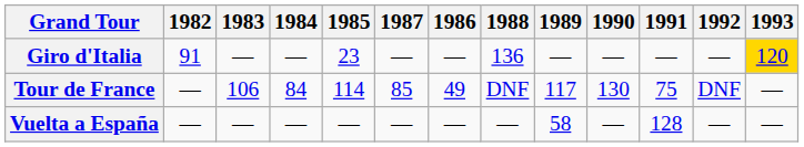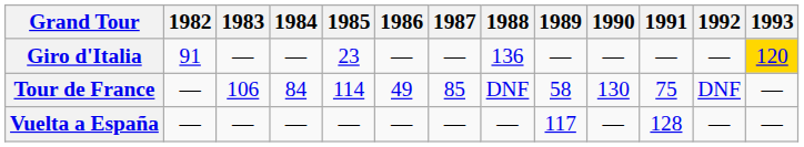columns swapped: 1986 <-> 1987
Tour de France | 1989: 117 -> 58
Vuelta a España | 1989: 58 -> 117
